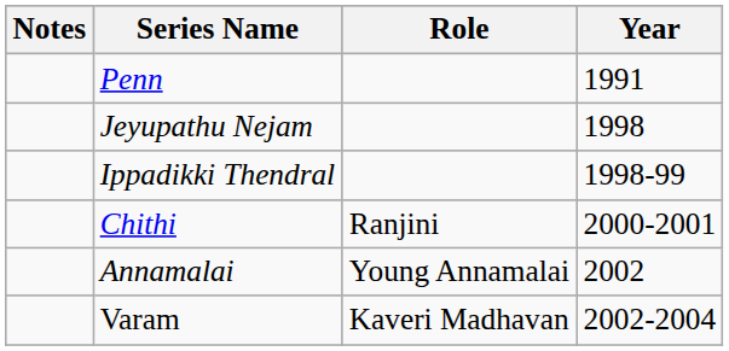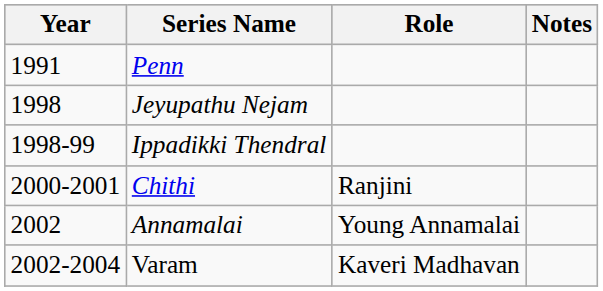columns swapped: Year <-> Notes
